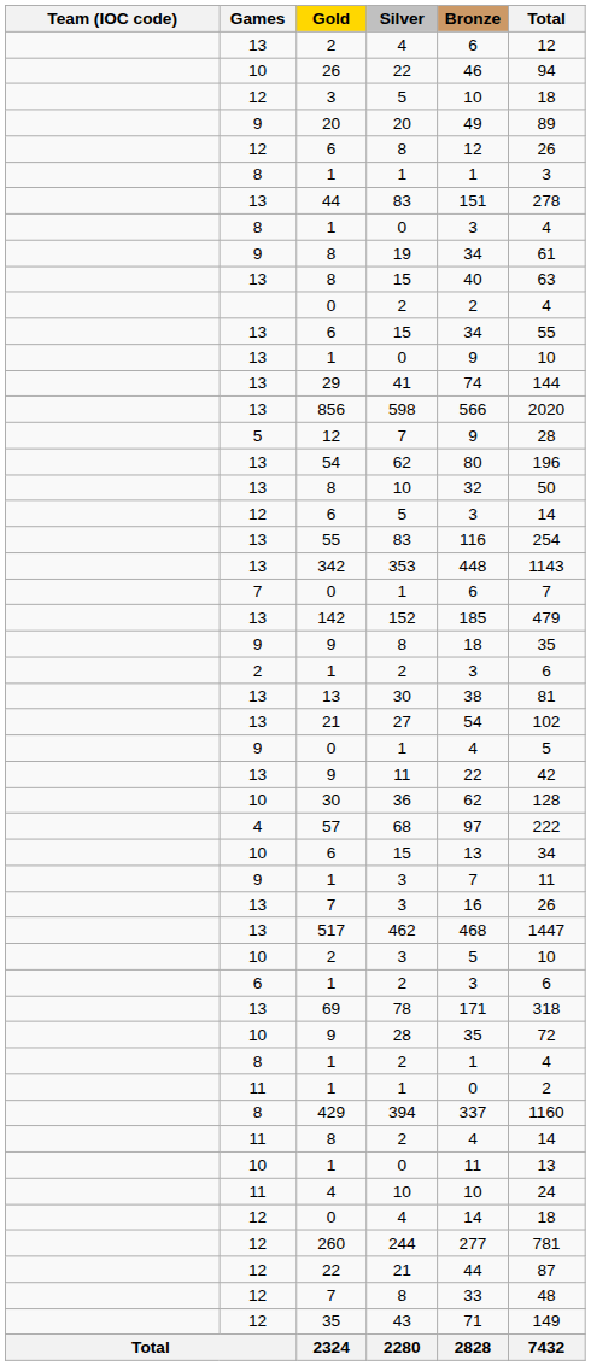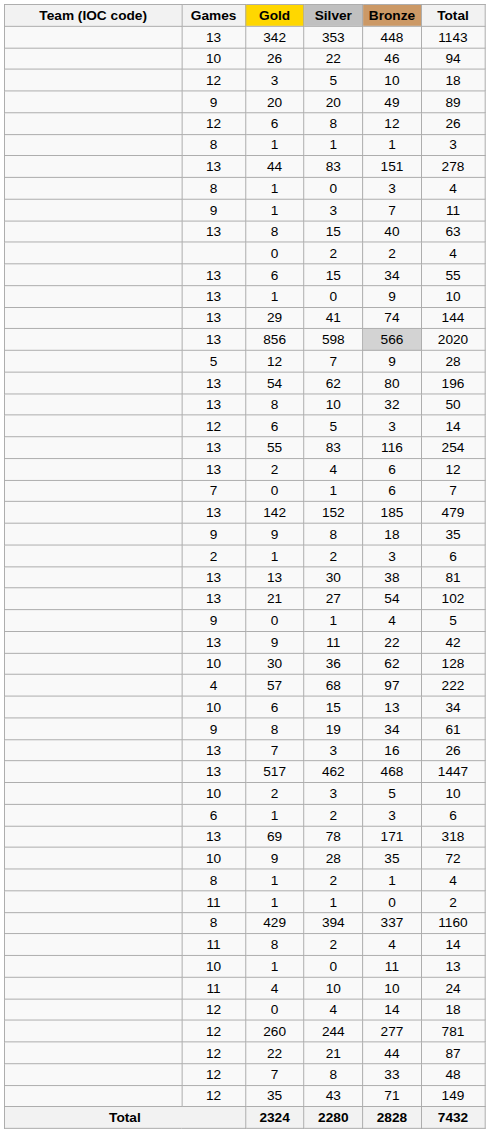rows swapped: 353 <-> 13 / 4
rows swapped: 9 / 3 <-> 19
598 | Bronze: no background -> lightgrey background
